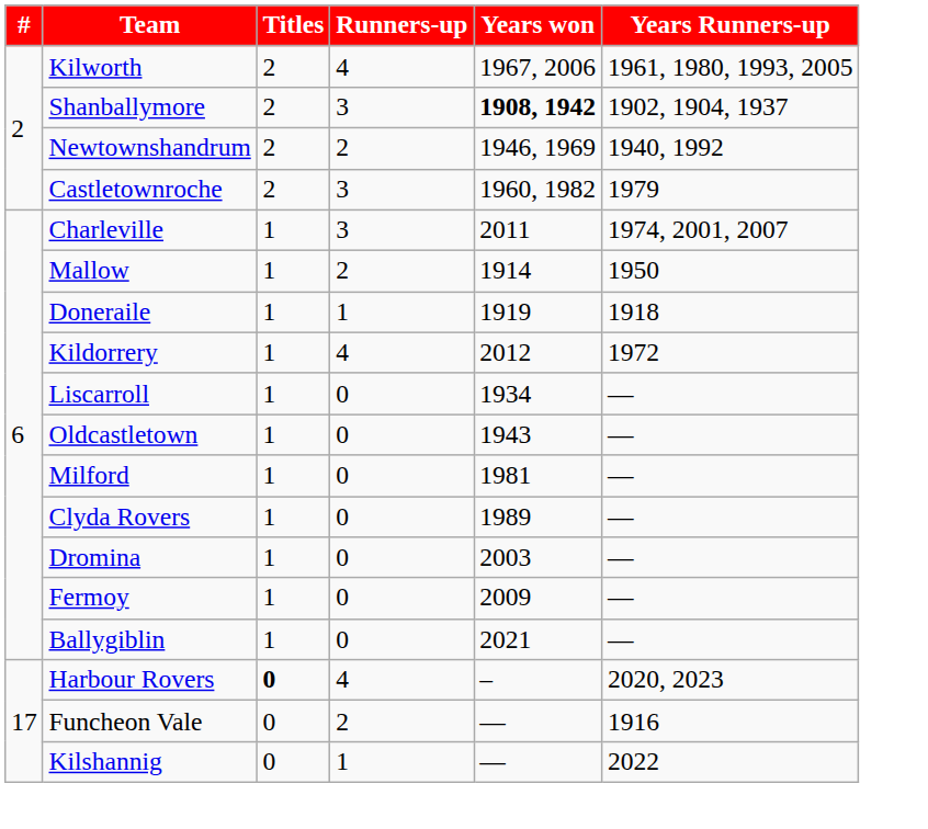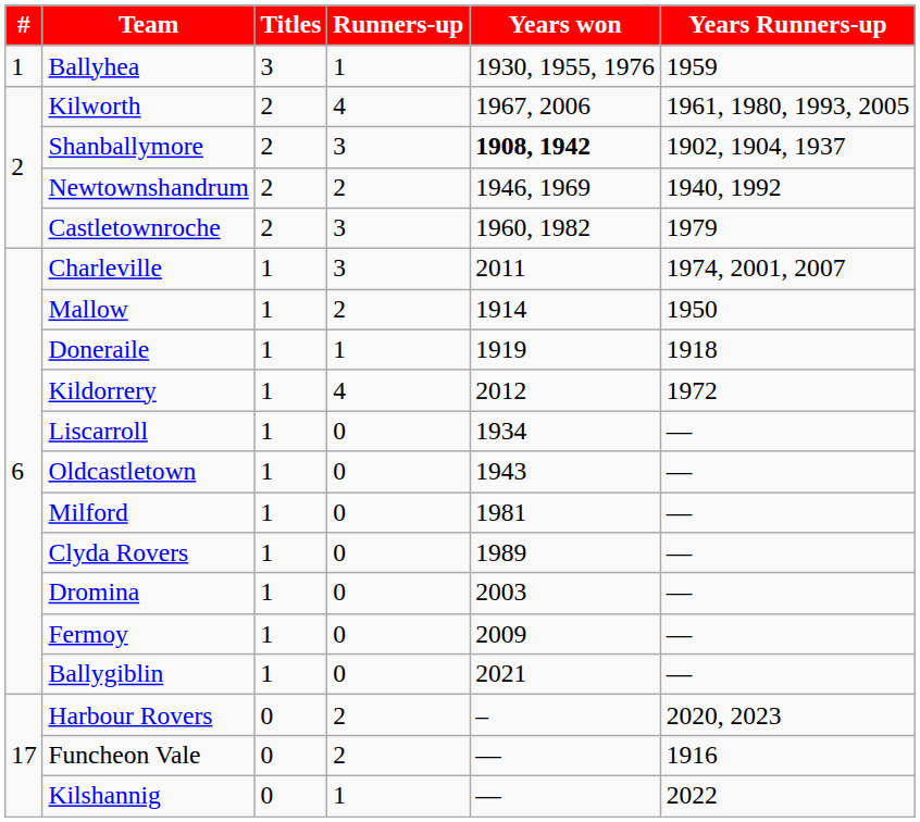+ row: 1 | Ballyhea | 3 | 1 | 1930, 1955, 1976 | 1959
Harbour Rovers | Titles: bold -> normal
Harbour Rovers | Runners-up: 4 -> 2
